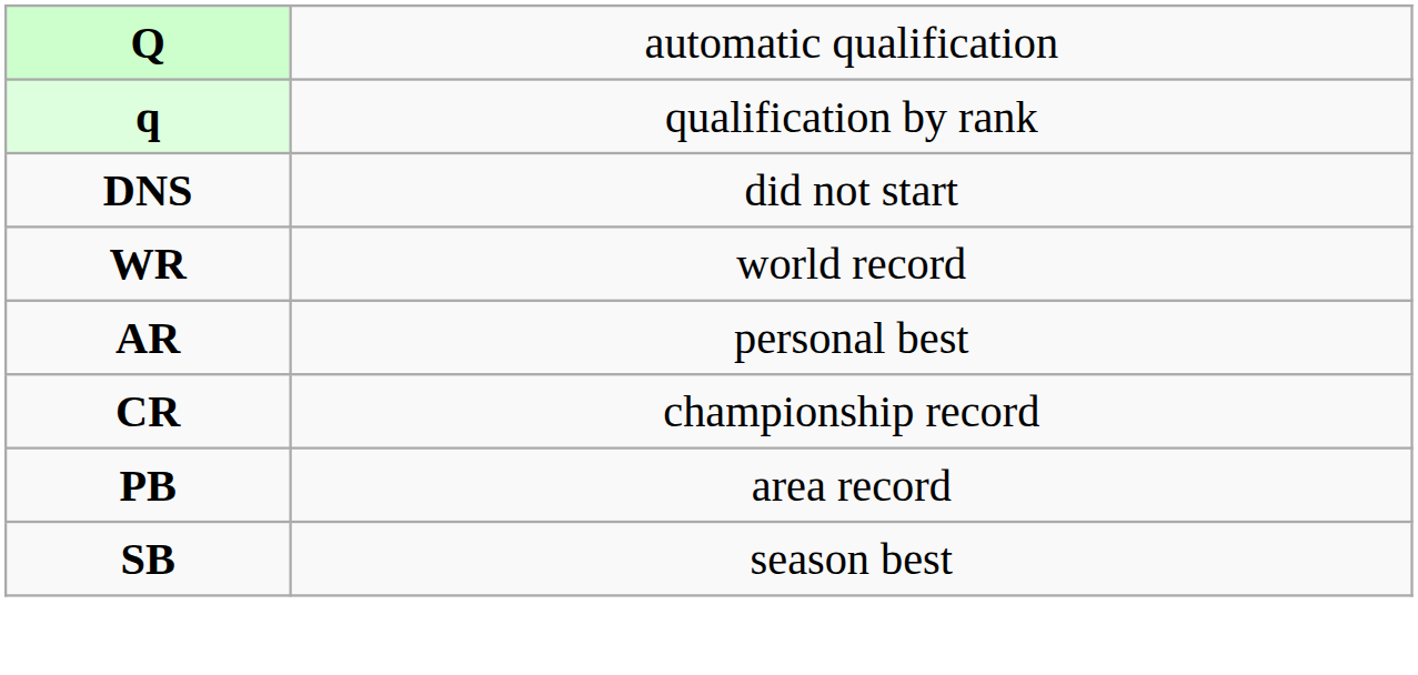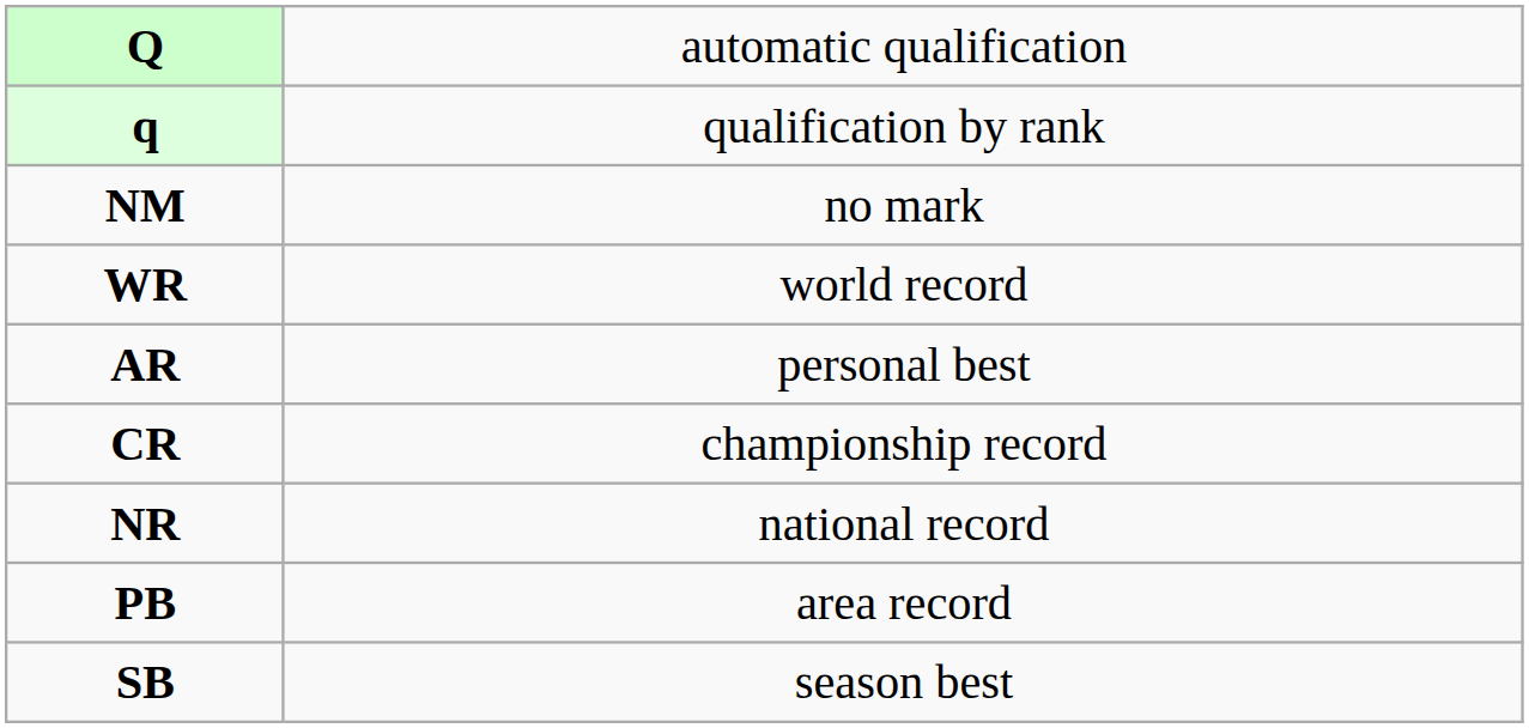- row: DNS | did not start
+ row: NM | no mark
+ row: NR | national record
